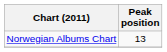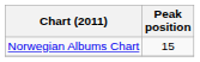Norwegian Albums Chart | Peak position: 13 -> 15
